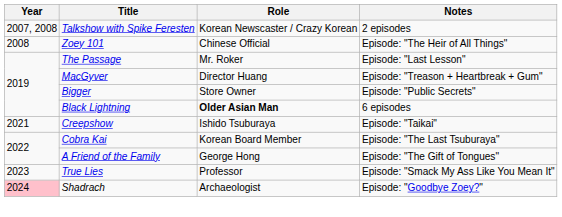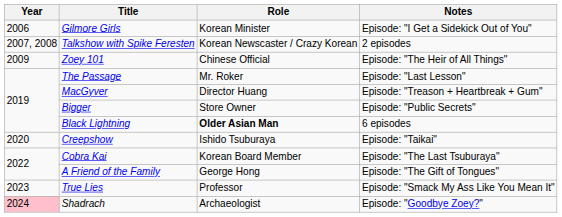+ row: 2006 | Gilmore Girls | Korean Minister | Episode: "I Get a Sidekick Out of You"
Zoey 101 | Year: 2008 -> 2009
Creepshow | Year: 2021 -> 2020
